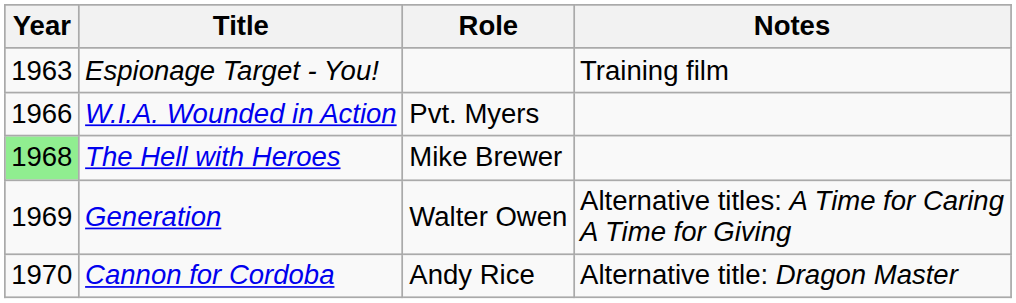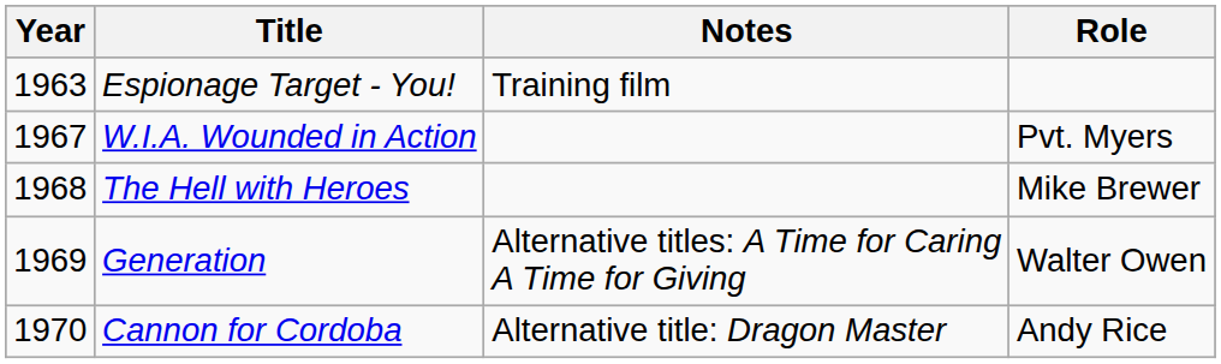columns swapped: Role <-> Notes
W.I.A. Wounded in Action | Year: 1966 -> 1967
The Hell with Heroes | Year: lightgreen background -> no background
